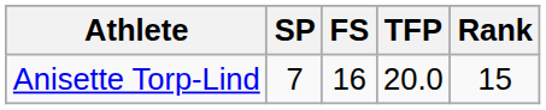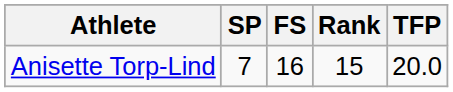columns swapped: TFP <-> Rank
